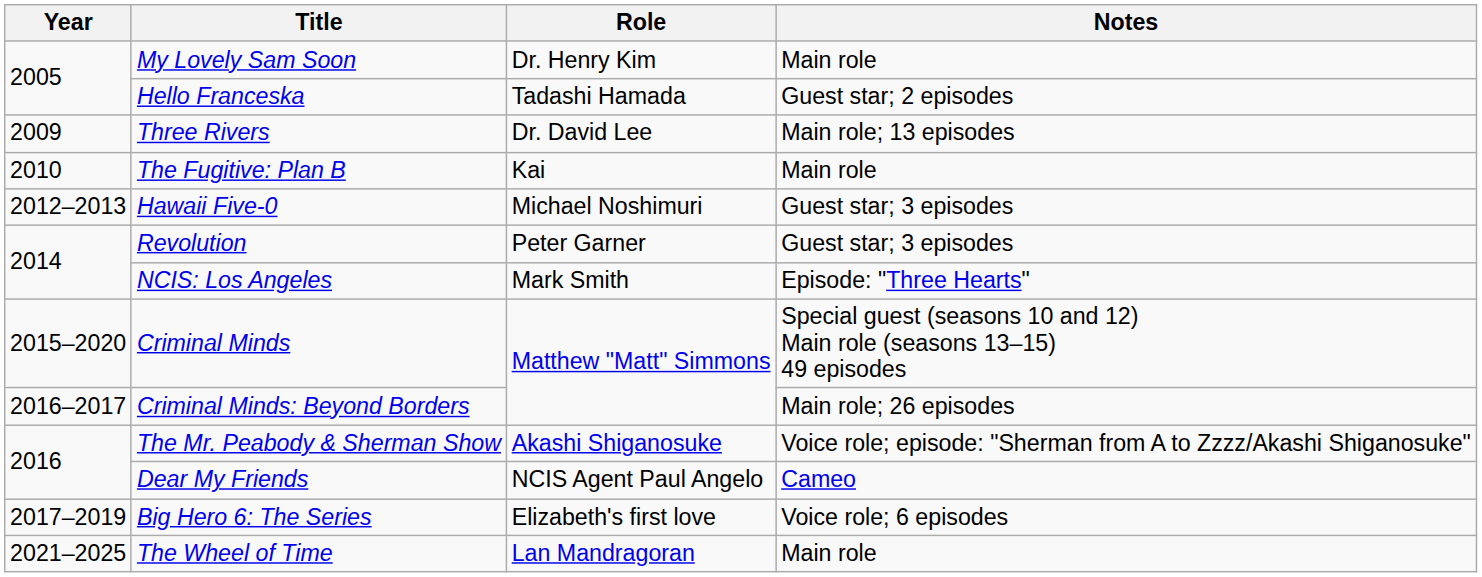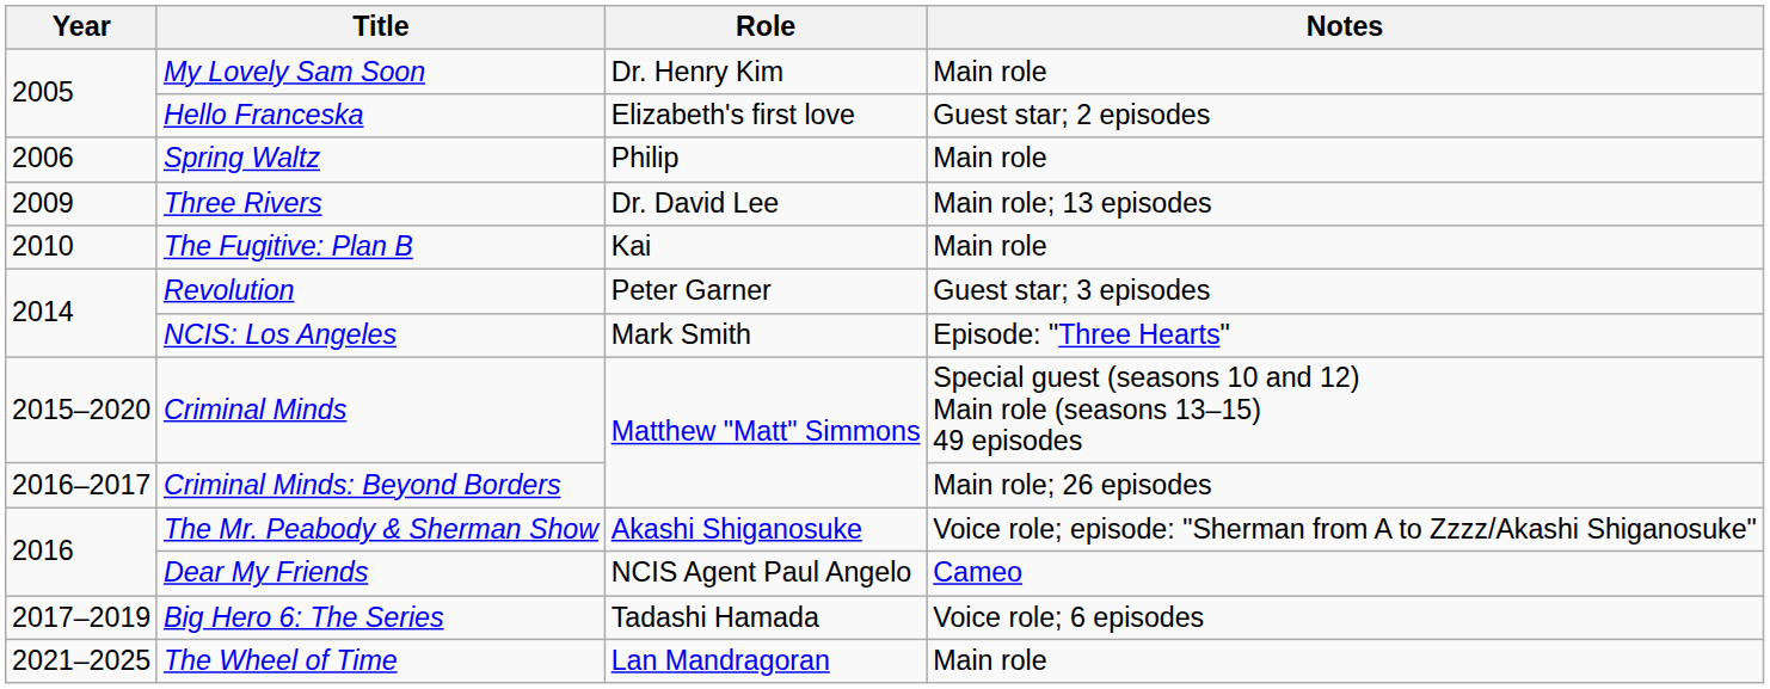Hello Franceska | Role: Tadashi Hamada -> Elizabeth's first love
+ row: 2006 | Spring Waltz | Philip | Main role
- row: 2012–2013 | Hawaii Five-0 | Michael Noshimuri | Guest star; 3 episodes
Big Hero 6: The Series | Role: Elizabeth's first love -> Tadashi Hamada
